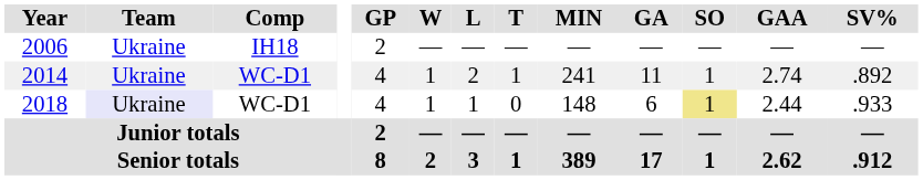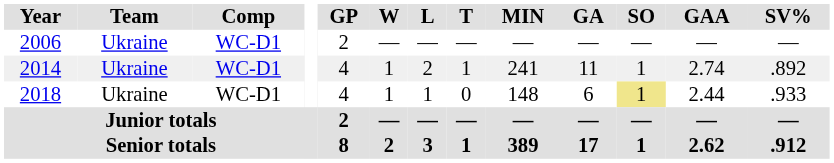2006 | Comp: IH18 -> WC-D1
2018 | Team: lavender background -> no background
